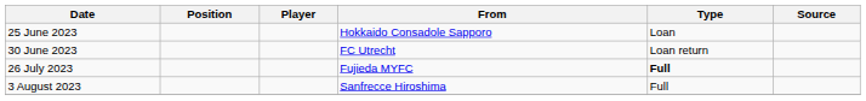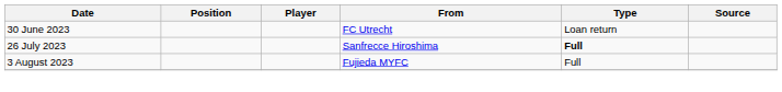- row: 25 June 2023 | Hokkaido Consadole Sapporo | Loan
26 July 2023 | From: Fujieda MYFC -> Sanfrecce Hiroshima
3 August 2023 | From: Sanfrecce Hiroshima -> Fujieda MYFC
